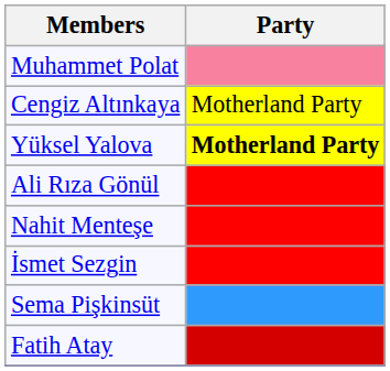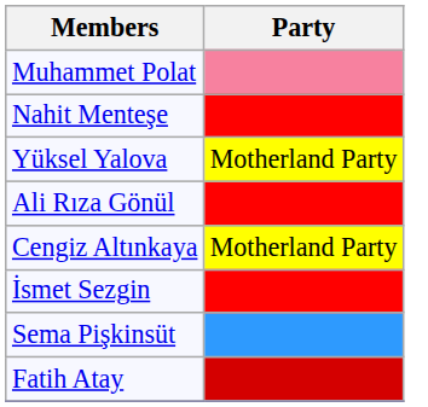rows swapped: Cengiz Altınkaya <-> Nahit Menteşe
Yüksel Yalova | Party: bold -> normal
